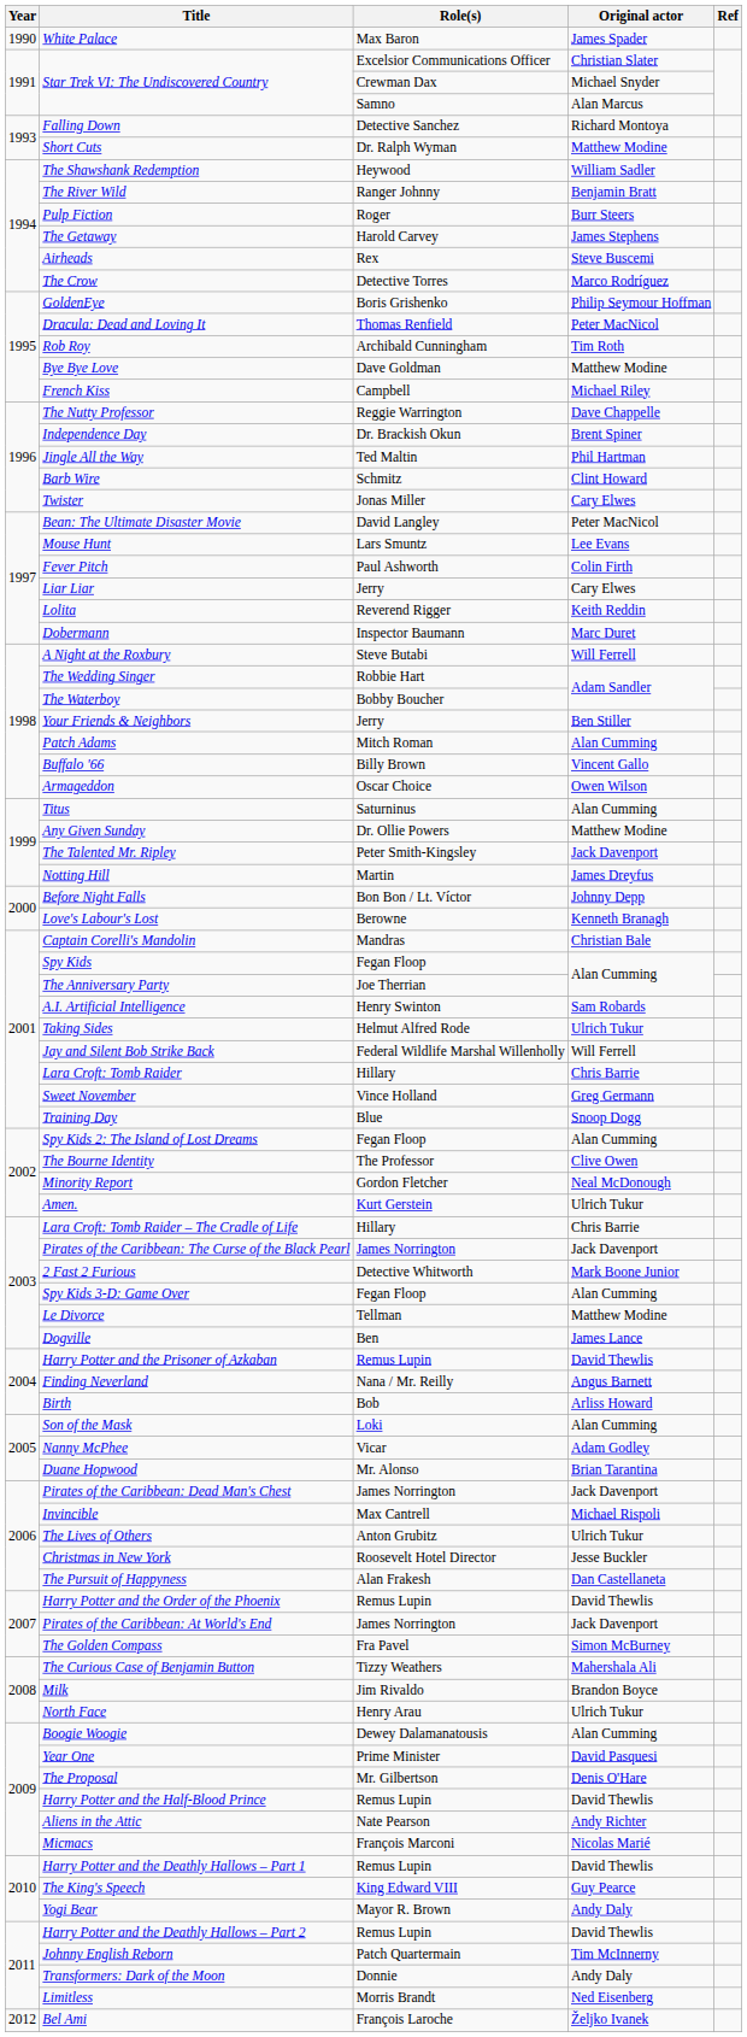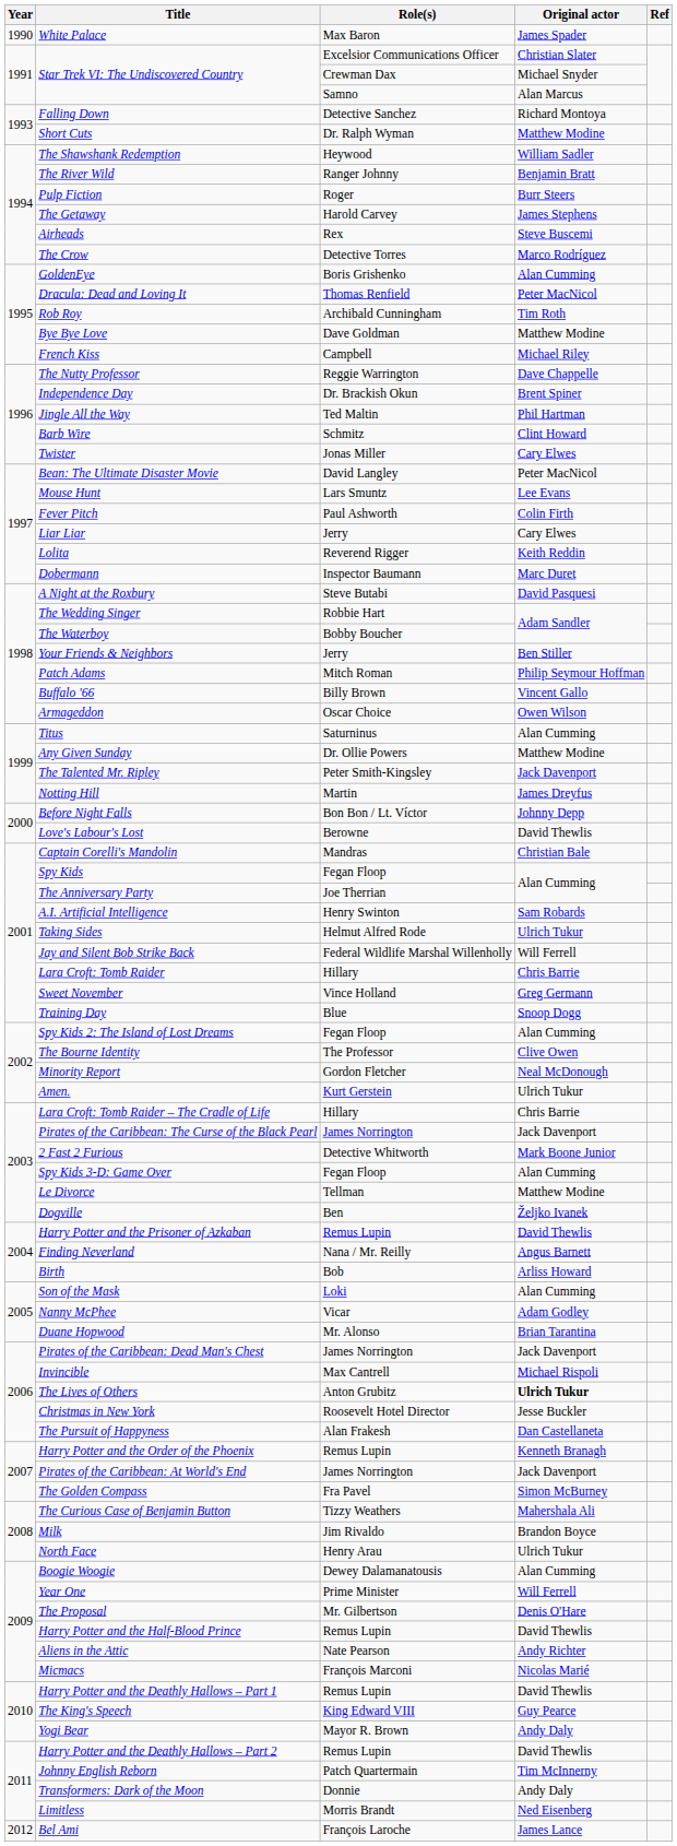GoldenEye | Original actor: Philip Seymour Hoffman -> Alan Cumming
A Night at the Roxbury | Original actor: Will Ferrell -> David Pasquesi
Patch Adams | Original actor: Alan Cumming -> Philip Seymour Hoffman
Love's Labour's Lost | Original actor: Kenneth Branagh -> David Thewlis
Dogville | Original actor: James Lance -> Željko Ivanek
The Lives of Others | Original actor: normal -> bold
Harry Potter and the Order of the Phoenix | Original actor: David Thewlis -> Kenneth Branagh
Year One | Original actor: David Pasquesi -> Will Ferrell
Bel Ami | Original actor: Željko Ivanek -> James Lance
